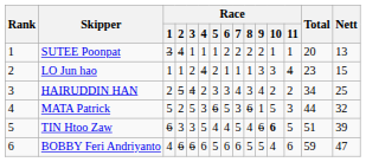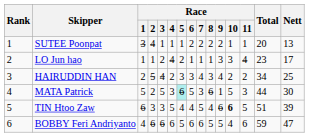LO Jun hao | Nett: 15 -> 17
MATA Patrick | Race / 5: no background -> paleturquoise background
MATA Patrick | Nett: 32 -> 30
